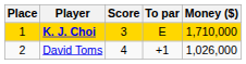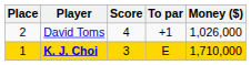rows swapped: K. J. Choi <-> David Toms
